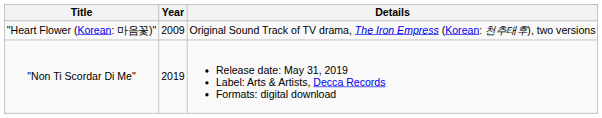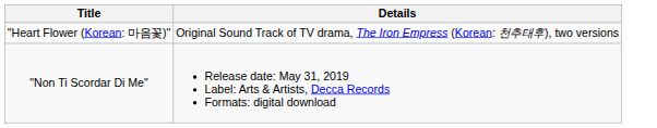- column: Year | 2009 | 2019
